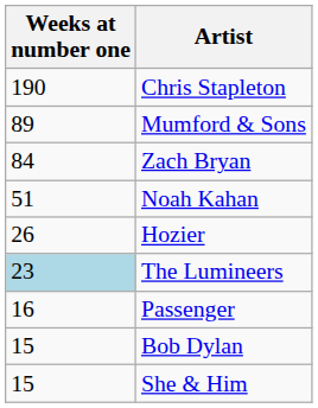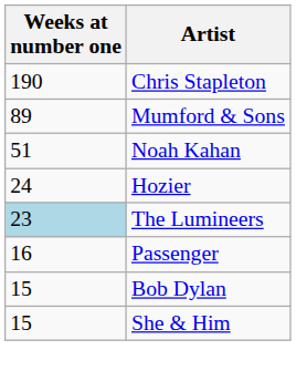- row: 84 | Zach Bryan
Hozier | Weeks at number one: 26 -> 24
